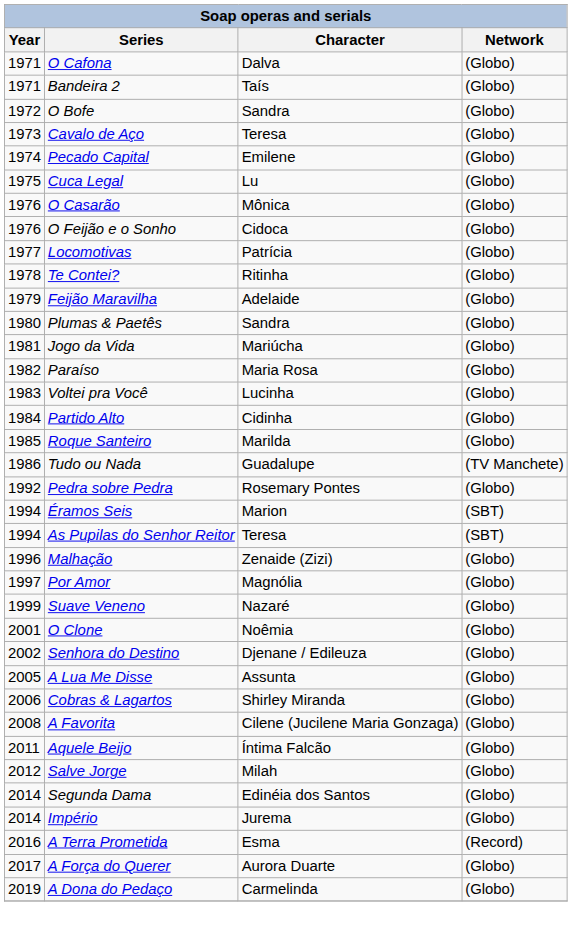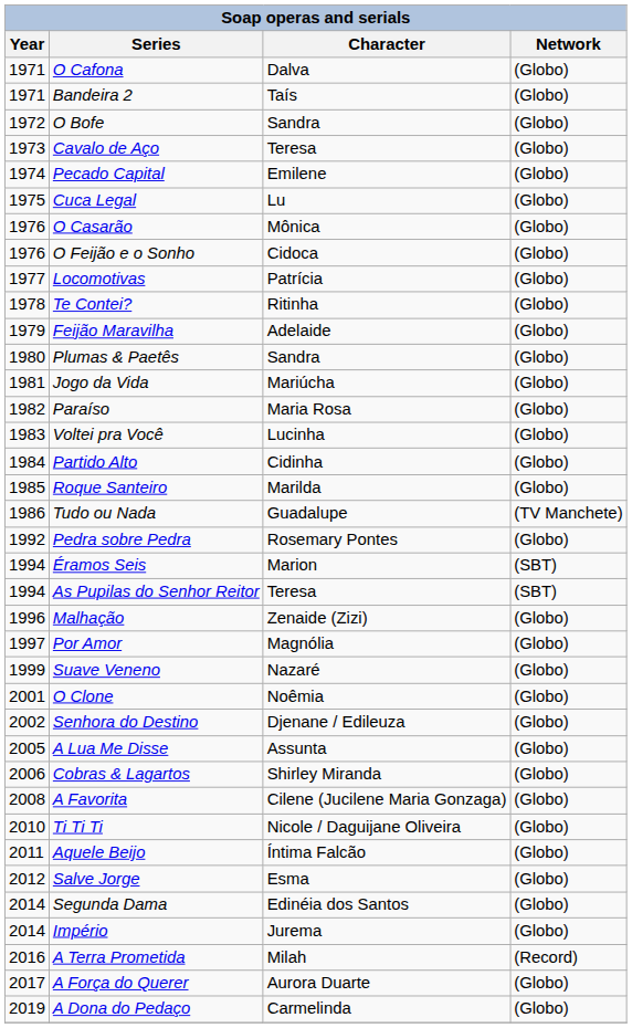+ row: 2010 | Ti Ti Ti | Nicole / Daguijane Oliveira | (Globo)
Salve Jorge | Character: Milah -> Esma
A Terra Prometida | Character: Esma -> Milah
